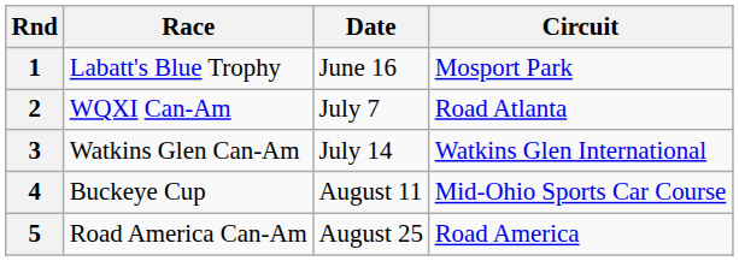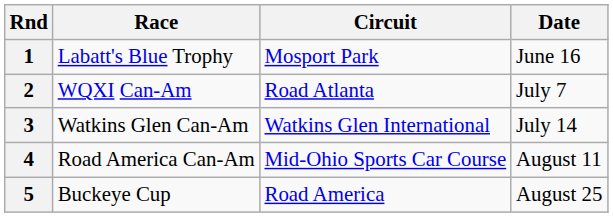columns swapped: Circuit <-> Date
4 | Race: Buckeye Cup -> Road America Can-Am
5 | Race: Road America Can-Am -> Buckeye Cup
